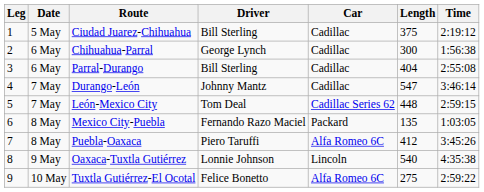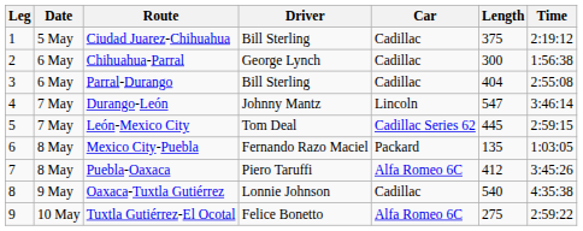Durango-León | Car: Cadillac -> Lincoln
León-Mexico City | Length: 448 -> 445
Oaxaca-Tuxtla Gutiérrez | Car: Lincoln -> Cadillac
